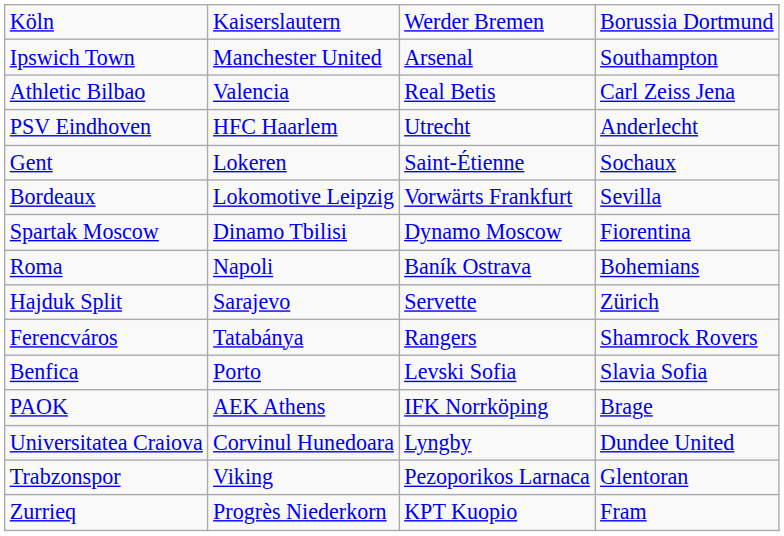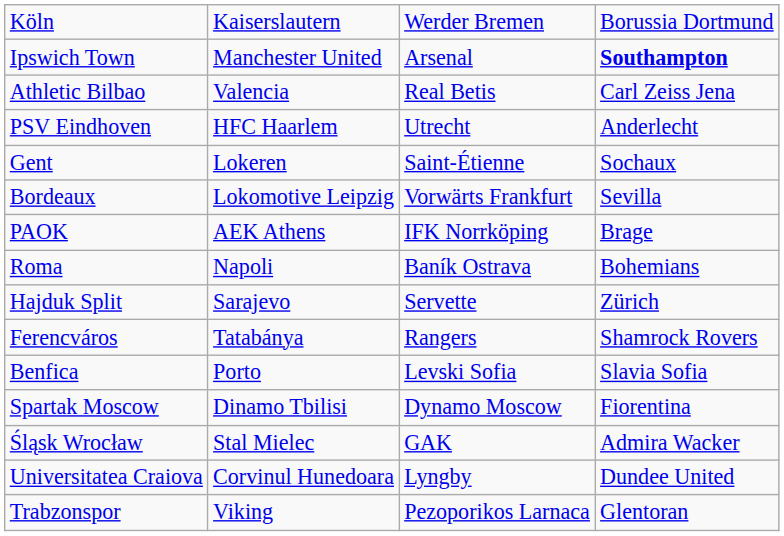Ipswich Town | column 4: normal -> bold
rows swapped: Spartak Moscow <-> PAOK
+ row: Śląsk Wrocław | Stal Mielec | GAK | Admira Wacker
- row: Zurrieq | Progrès Niederkorn | KPT Kuopio | Fram
